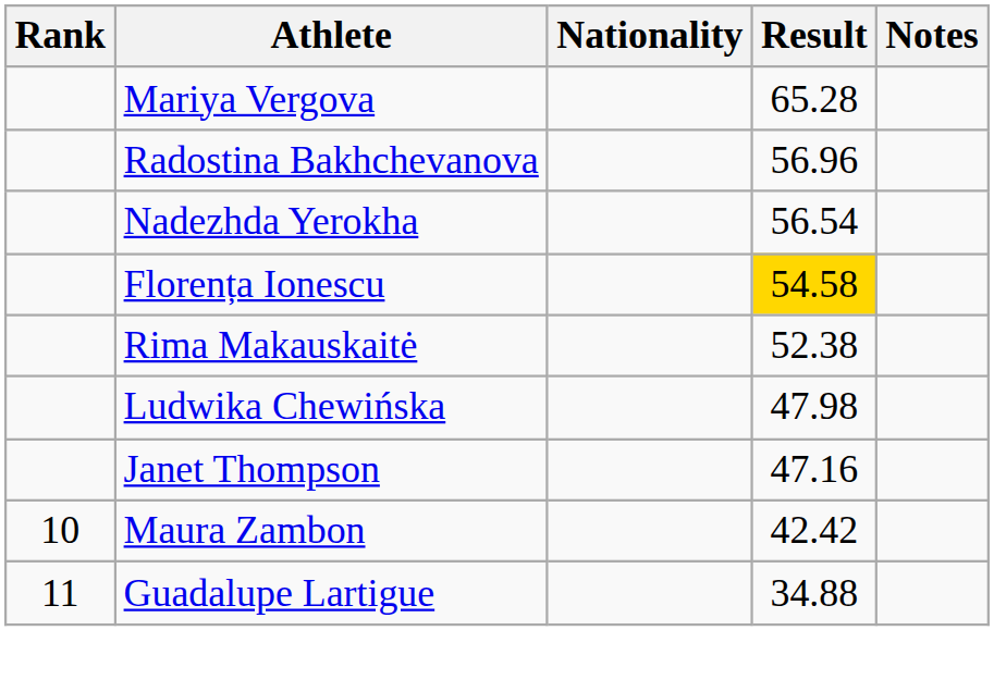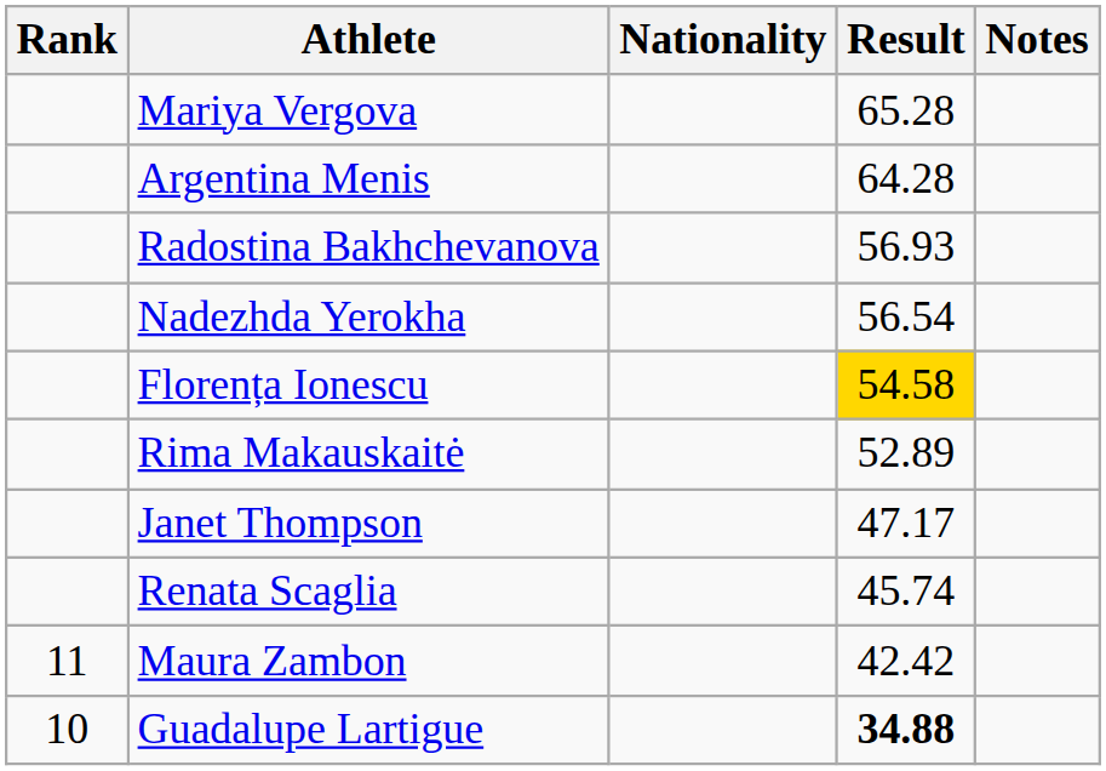+ row: Argentina Menis | 64.28
Radostina Bakhchevanova | Result: 56.96 -> 56.93
Rima Makauskaitė | Result: 52.38 -> 52.89
- row: Ludwika Chewińska | 47.98
Janet Thompson | Result: 47.16 -> 47.17
+ row: Renata Scaglia | 45.74
Maura Zambon | Rank: 10 -> 11
Guadalupe Lartigue | Rank: 11 -> 10
Guadalupe Lartigue | Result: normal -> bold
